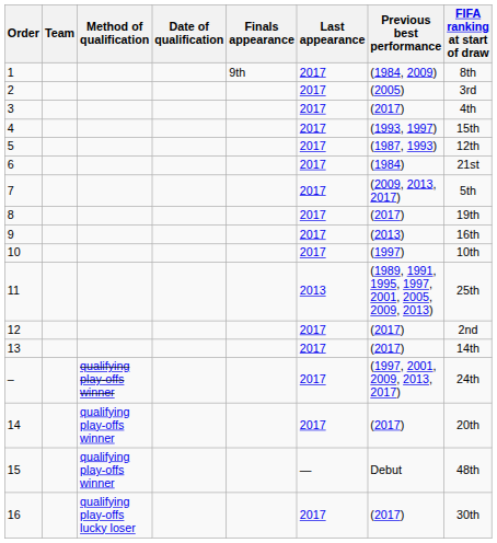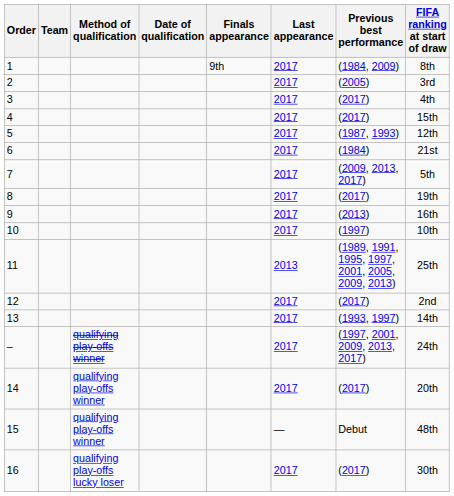4 | Previous best performance: (1993, 1997) -> (2017)
13 | Previous best performance: (2017) -> (1993, 1997)
